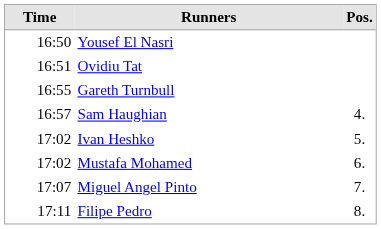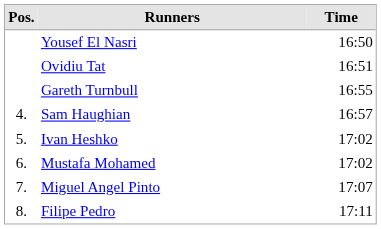columns swapped: Pos. <-> Time
